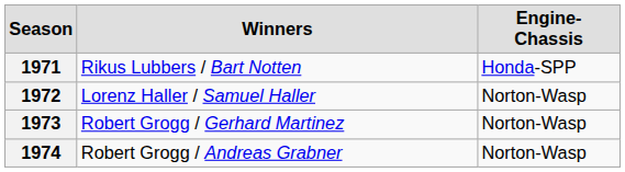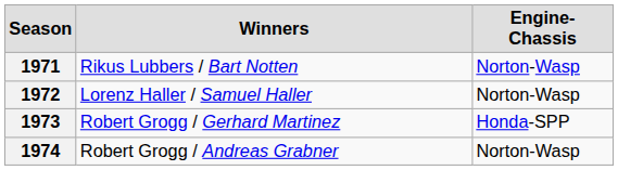1971 | Engine-Chassis: Honda-SPP -> Norton-Wasp
1973 | Engine-Chassis: Norton-Wasp -> Honda-SPP
